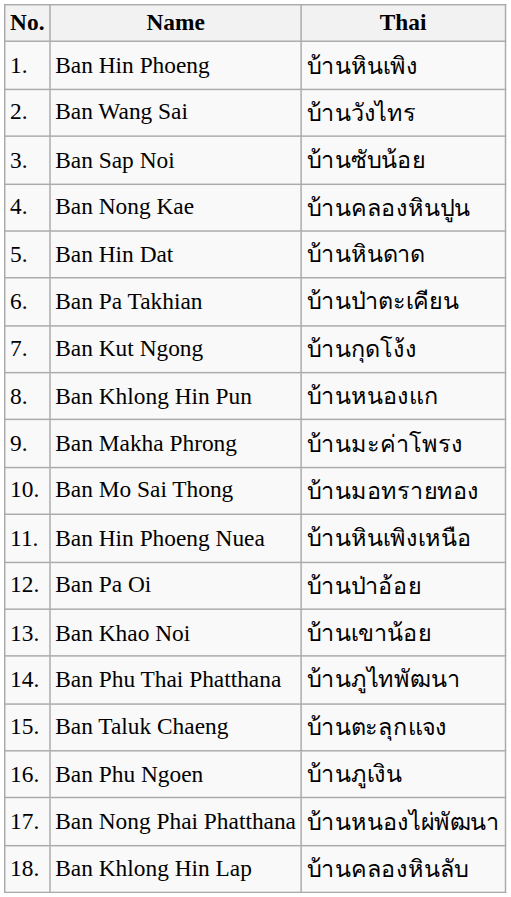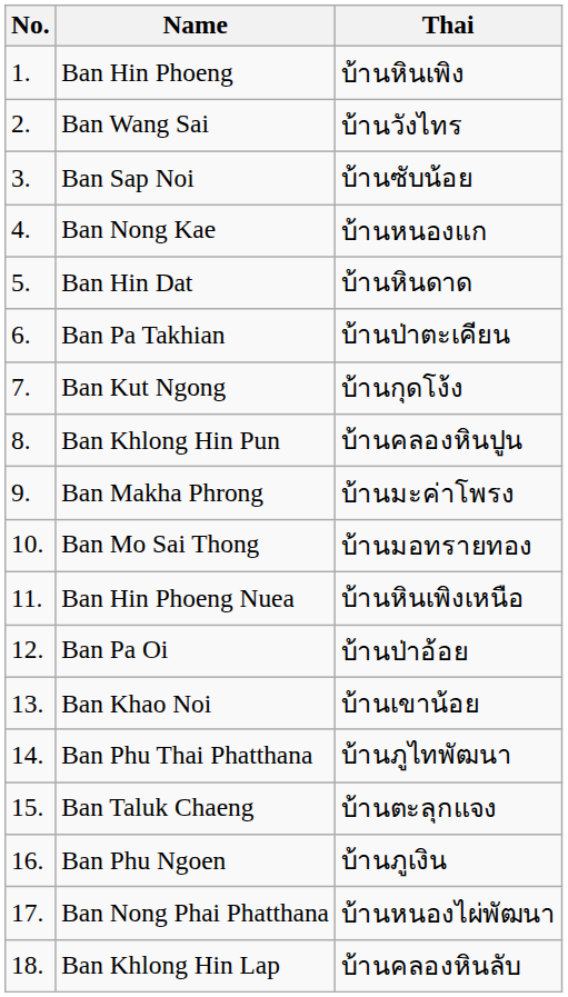Ban Nong Kae | Thai: บ้านคลองหินปูน -> บ้านหนองแก
Ban Khlong Hin Pun | Thai: บ้านหนองแก -> บ้านคลองหินปูน
